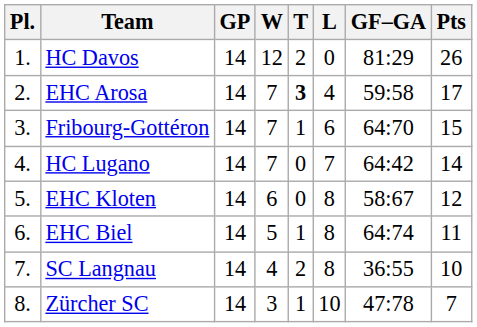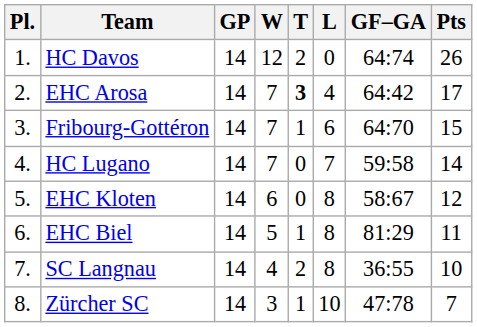HC Davos | GF–GA: 81:29 -> 64:74
EHC Arosa | GF–GA: 59:58 -> 64:42
HC Lugano | GF–GA: 64:42 -> 59:58
EHC Biel | GF–GA: 64:74 -> 81:29
